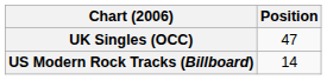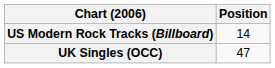rows swapped: UK Singles (OCC) <-> US Modern Rock Tracks (Billboard)
